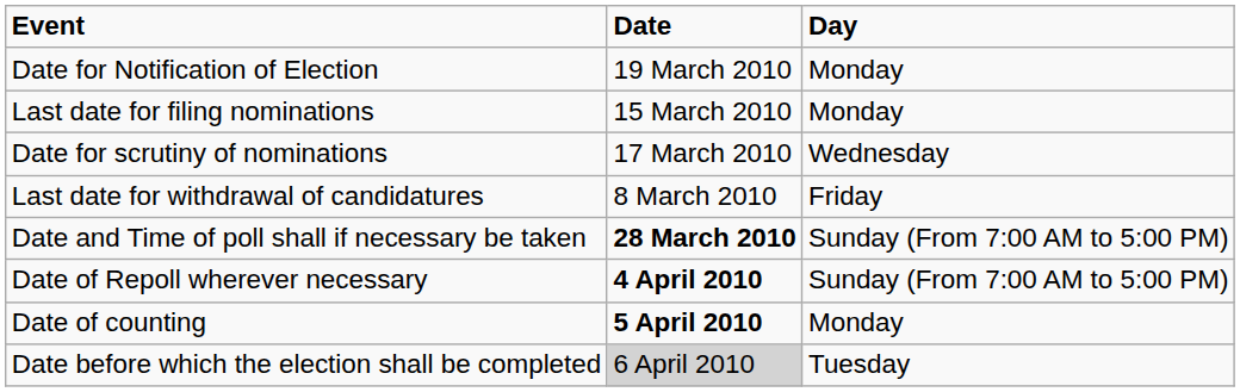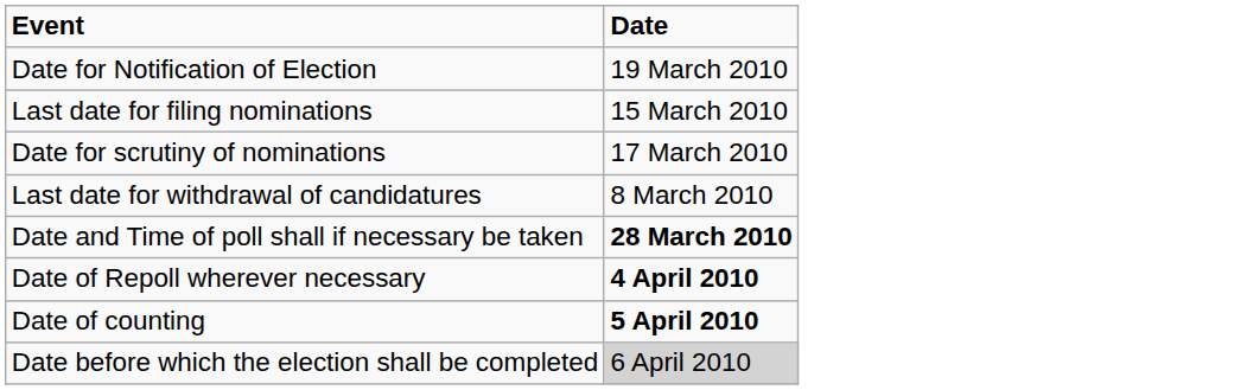- column: Day | Monday | Monday | Wednesday | Friday | Sunday (From 7:00 AM to 5:00 PM) | Sunday (From 7:00 AM to 5:00 PM) | Monday | Tuesday
